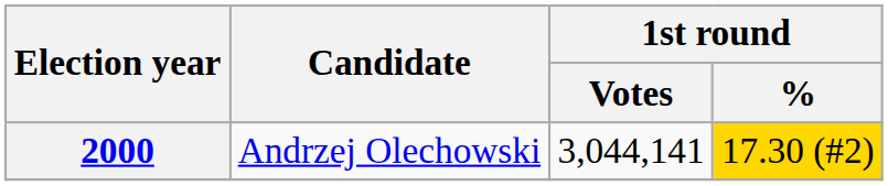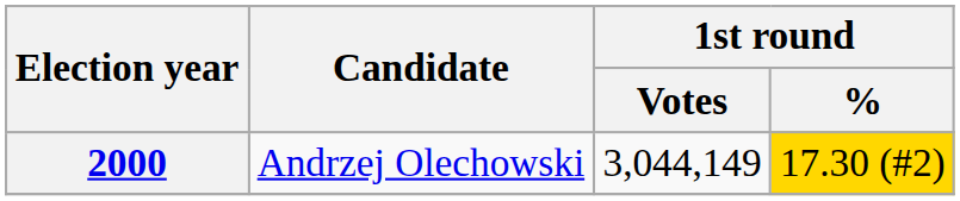2000 | 1st round / Votes: 3,044,141 -> 3,044,149
